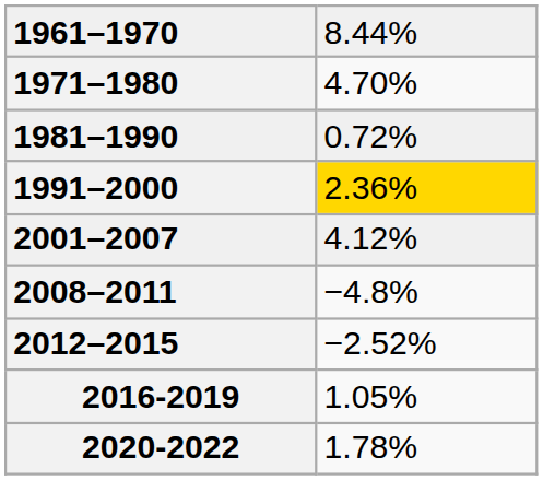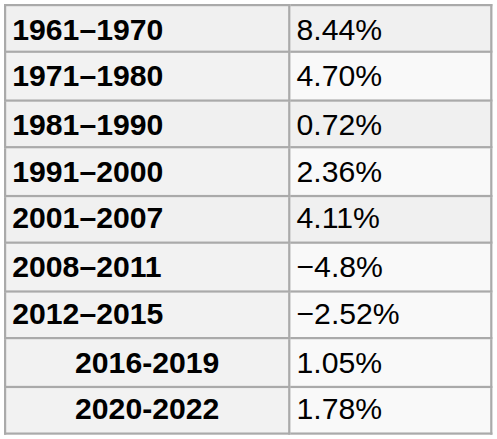1991–2000 | column 2: gold background -> no background
2001–2007 | column 2: 4.12% -> 4.11%
